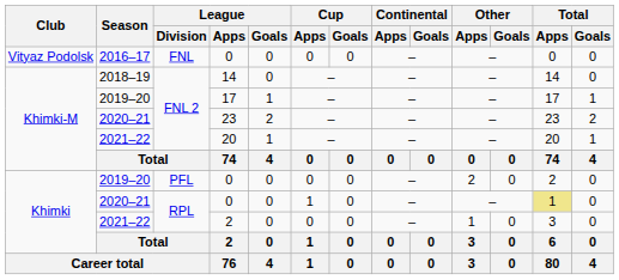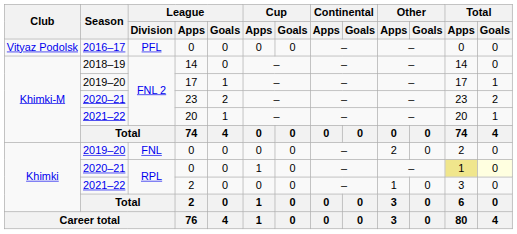2016–17 / 0 | League / Division: FNL -> PFL
2019–20 / 0 | League / Division: PFL -> FNL
2020–21 / 0 | Total / Goals: no background -> lightyellow background
